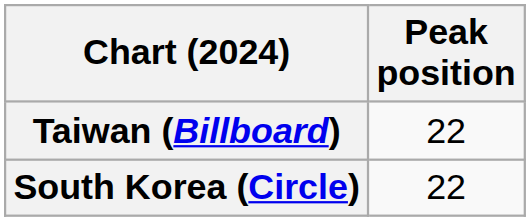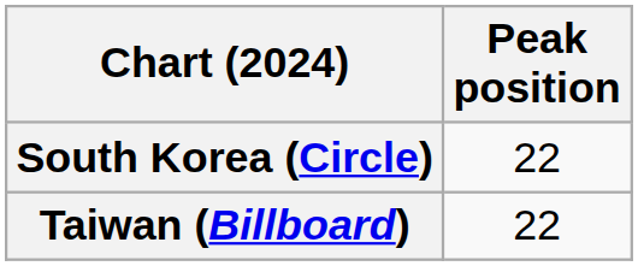rows swapped: South Korea (Circle) <-> Taiwan (Billboard)
